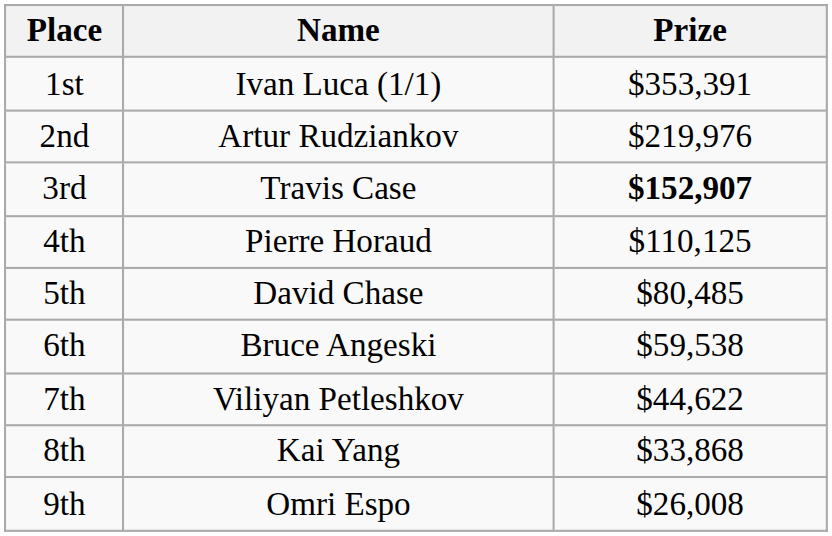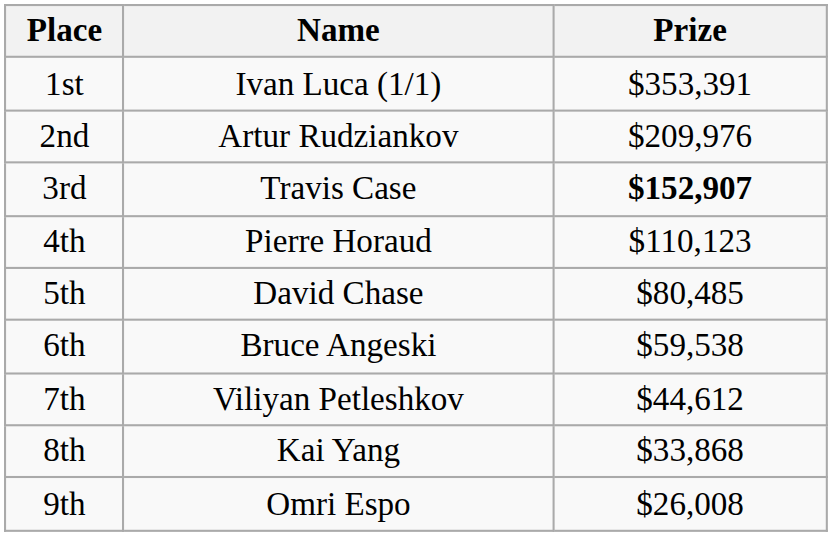2nd | Prize: $219,976 -> $209,976
4th | Prize: $110,125 -> $110,123
7th | Prize: $44,622 -> $44,612
